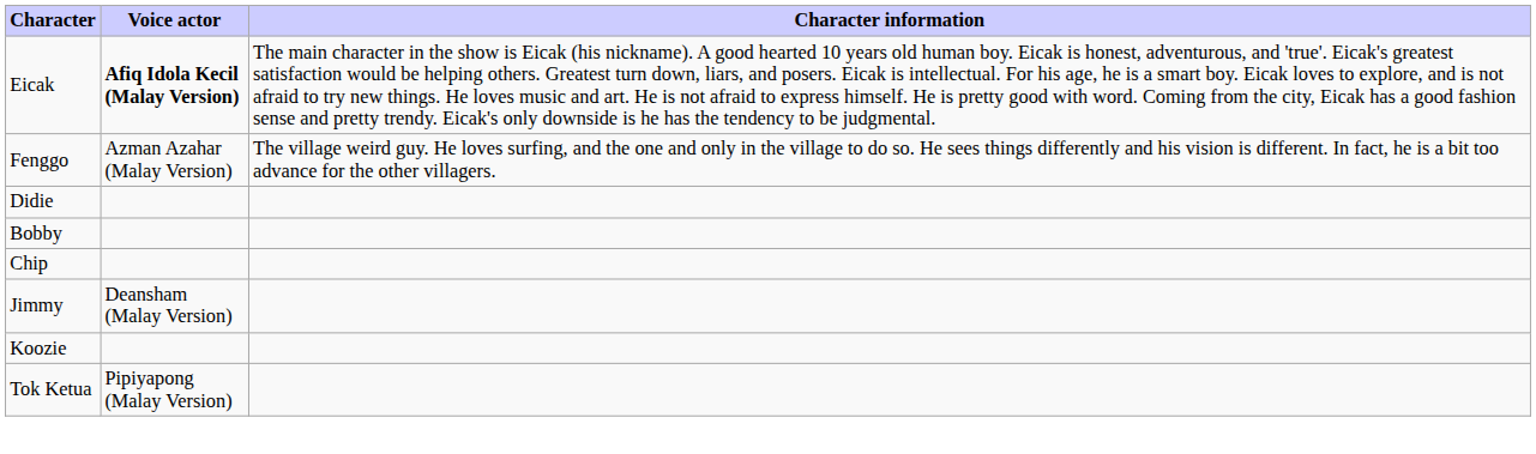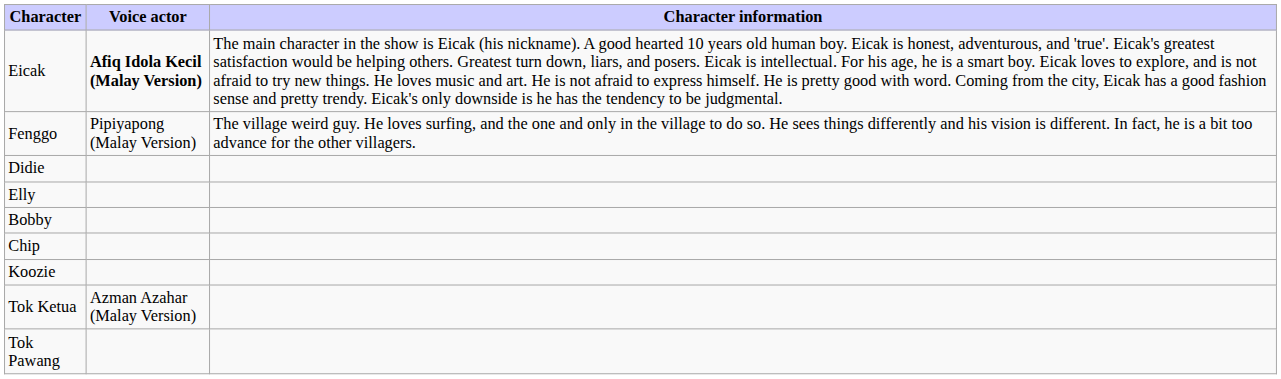Fenggo | Voice actor: Azman Azahar (Malay Version) -> Pipiyapong (Malay Version)
+ row: Elly
- row: Jimmy | Deansham (Malay Version)
Tok Ketua | Voice actor: Pipiyapong (Malay Version) -> Azman Azahar (Malay Version)
+ row: Tok Pawang
